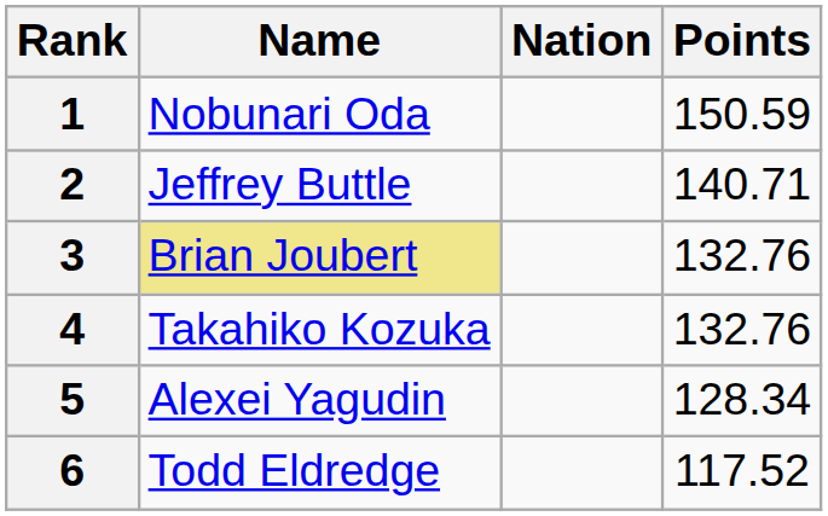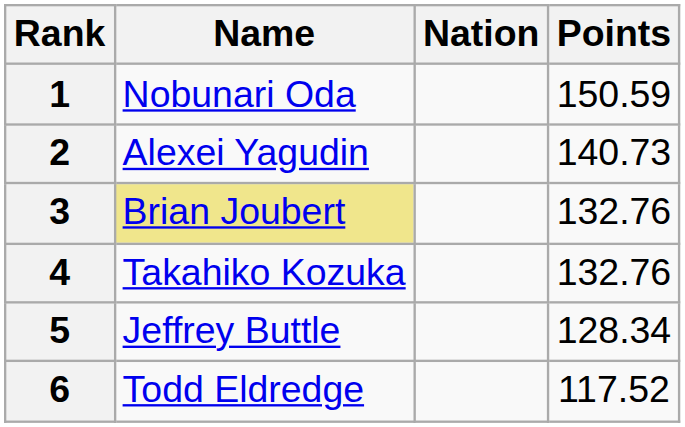2 | Name: Jeffrey Buttle -> Alexei Yagudin
2 | Points: 140.71 -> 140.73
5 | Name: Alexei Yagudin -> Jeffrey Buttle
